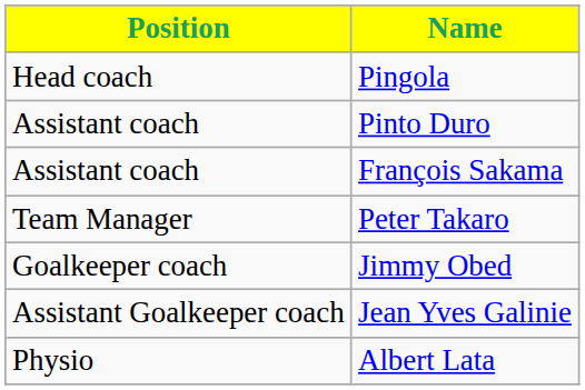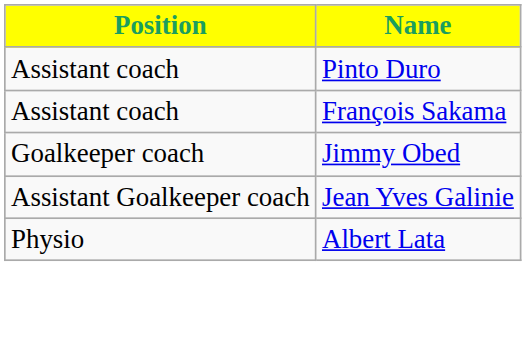- row: Head coach | Pingola
- row: Team Manager | Peter Takaro
